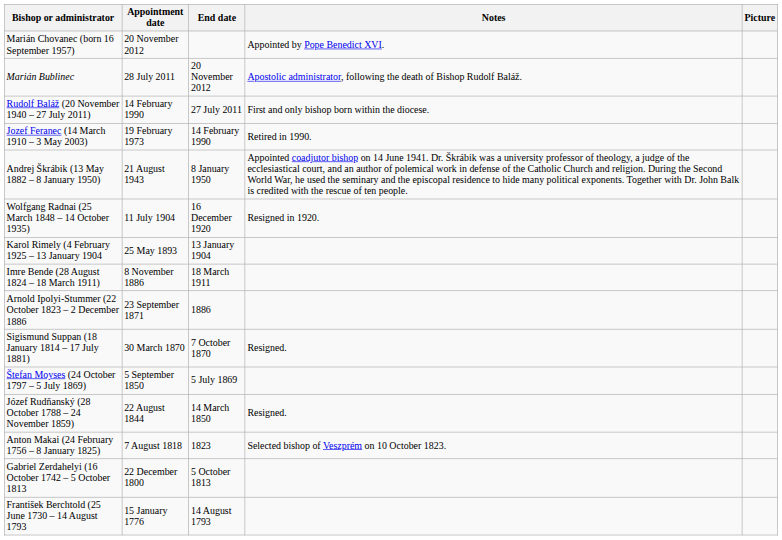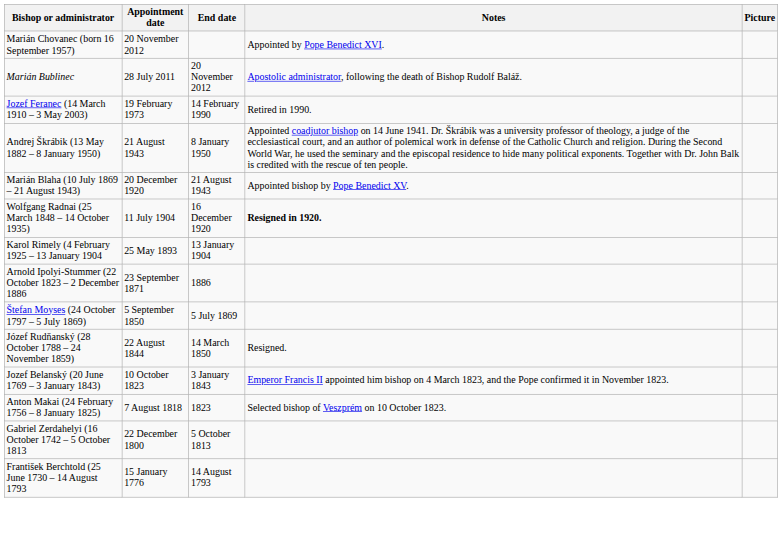- row: Rudolf Baláž (20 November 1940 – 27 July 2011) | 14 February 1990 | 27 July 2011 | First and only bishop born within the diocese.
+ row: Marián Blaha (10 July 1869 – 21 August 1943) | 20 December 1920 | 21 August 1943 | Appointed bishop by Pope Benedict XV.
Wolfgang Radnai (25 March 1848 – 14 October 1935) | Notes: normal -> bold
- row: Imre Bende (28 August 1824 – 18 March 1911) | 8 November 1886 | 18 March 1911
- row: Sigismund Suppan (18 January 1814 – 17 July 1881) | 30 March 1870 | 7 October 1870 | Resigned.
+ row: Jozef Belanský (20 June 1769 – 3 January 1843) | 10 October 1823 | 3 January 1843 | Emperor Francis II appointed him bishop on 4 March 1823, and the Pope confirmed it in November 1823.
